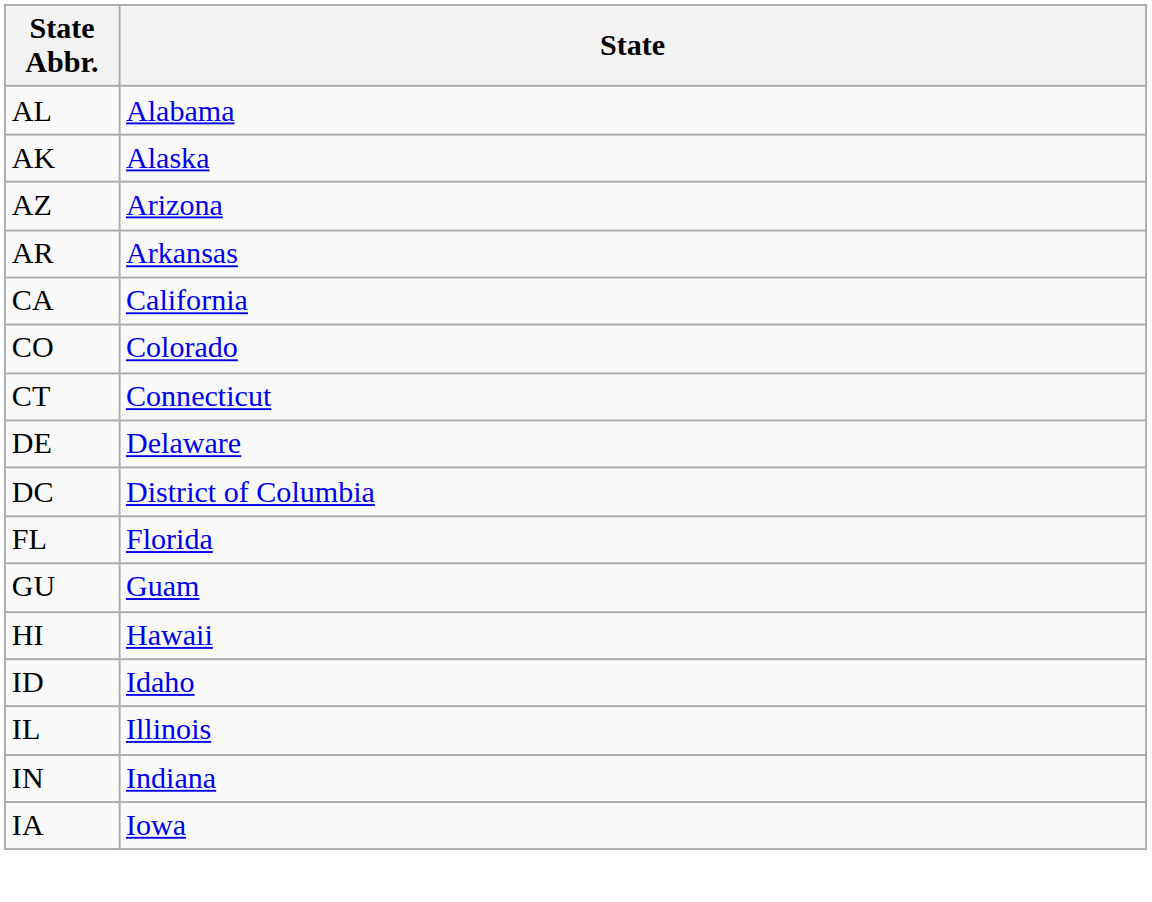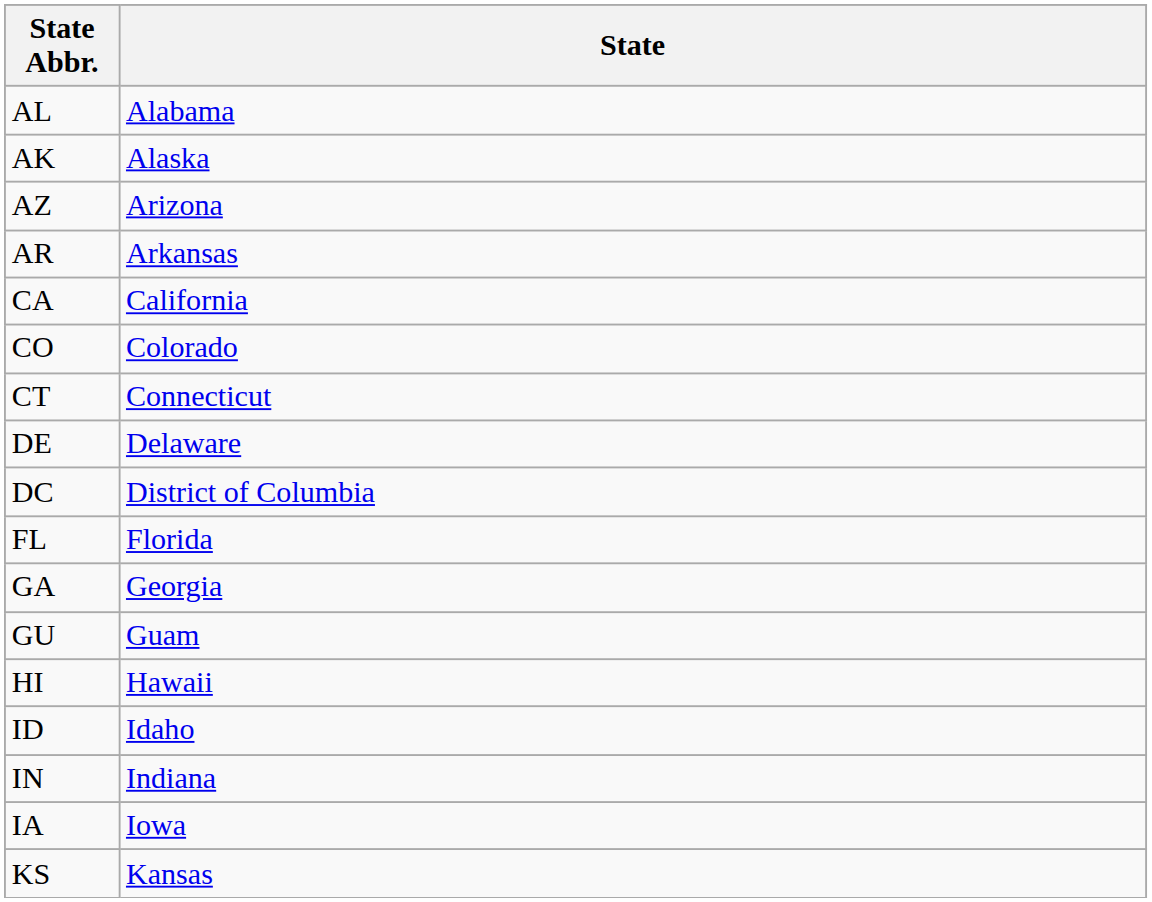+ row: GA | Georgia
- row: IL | Illinois
+ row: KS | Kansas
